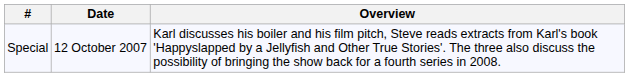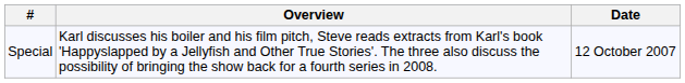columns swapped: Date <-> Overview
